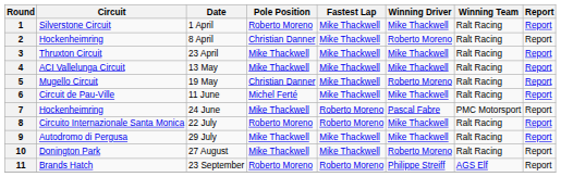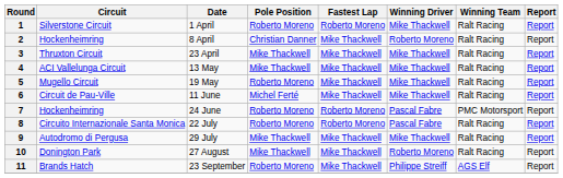1 | Fastest Lap: Mike Thackwell -> Roberto Moreno
5 | Pole Position: Christian Danner -> Roberto Moreno
5 | Winning Driver: Roberto Moreno -> Mike Thackwell
7 | Pole Position: Mike Thackwell -> Roberto Moreno
8 | Winning Driver: Mike Thackwell -> Pascal Fabre
11 | Fastest Lap: Roberto Moreno -> Mike Thackwell
